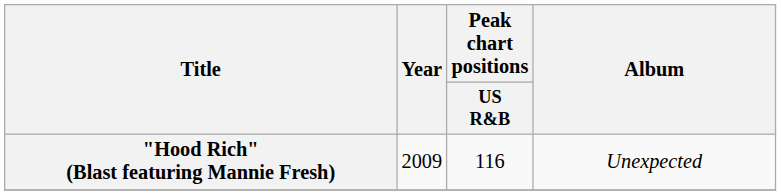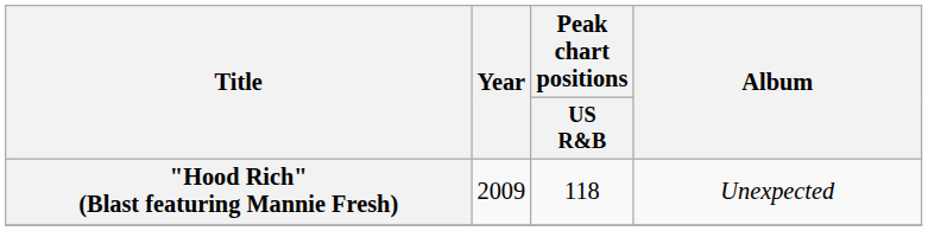"Hood Rich" (Blast featuring Mannie Fresh) | Peak chart positions / US R&B: 116 -> 118
